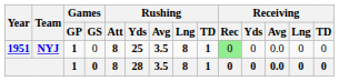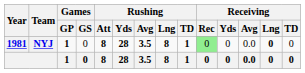NYJ | Year: 1951 -> 1981
NYJ | Rushing / Yds: 25 -> 28
NYJ | Receiving / Lng: normal -> bold
